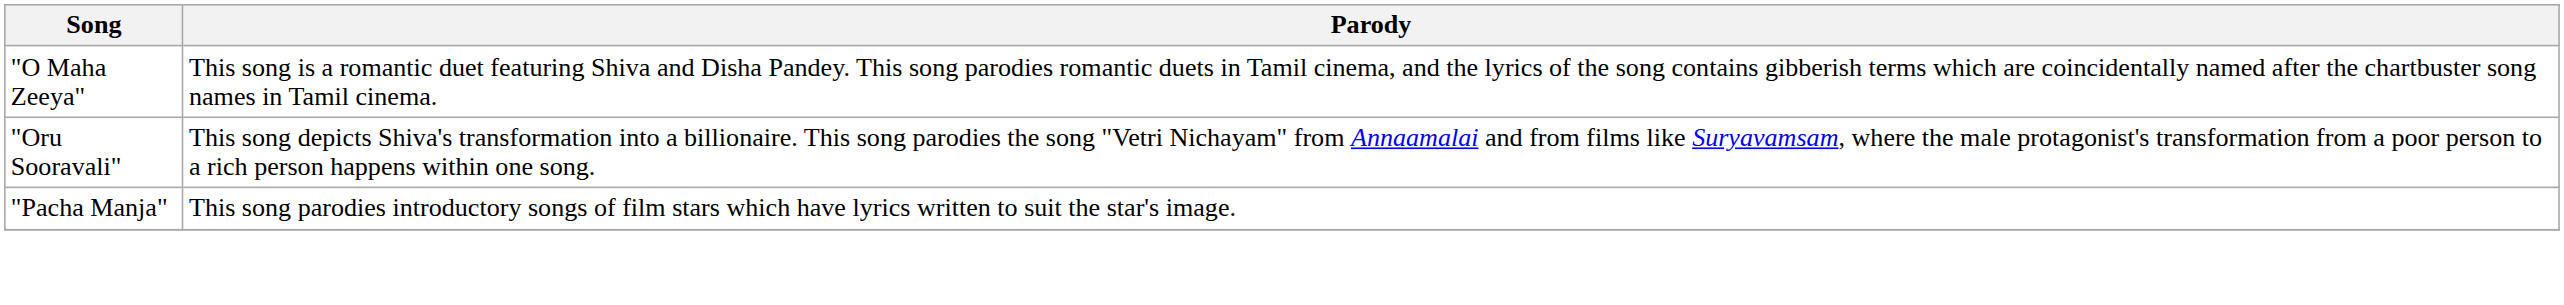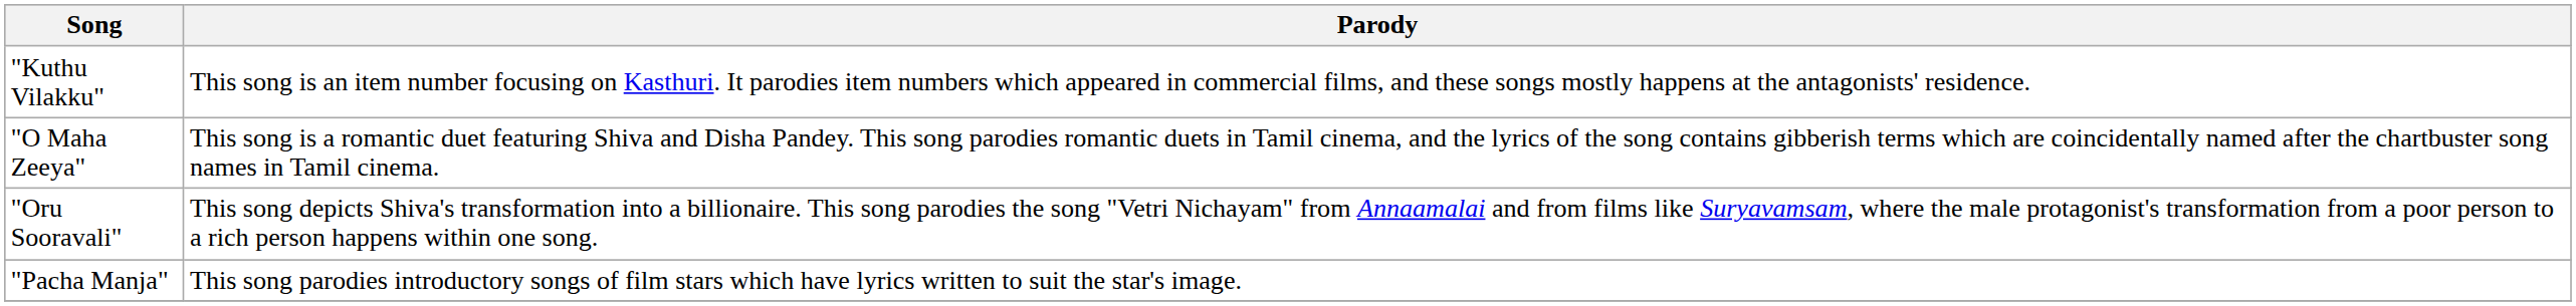+ row: "Kuthu Vilakku" | This song is an item number focusing on Kasthuri. It parodies item numbers which appeared in commercial films, and these songs mostly happens at the antagonists' residence.
